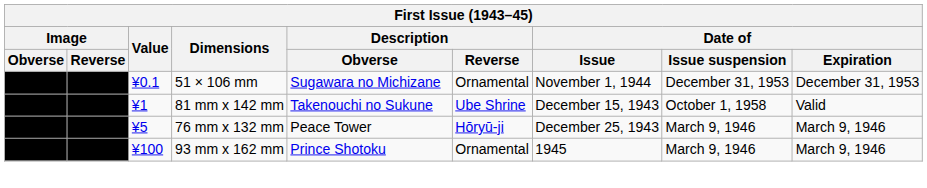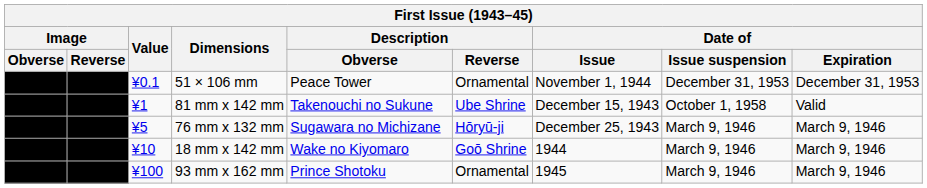51 × 106 mm | Description / Obverse: Sugawara no Michizane -> Peace Tower
76 mm x 132 mm | Description / Obverse: Peace Tower -> Sugawara no Michizane
+ row: ¥10 | 18 mm x 142 mm | Wake no Kiyomaro | Goō Shrine | 1944 | March 9, 1946 | March 9, 1946
